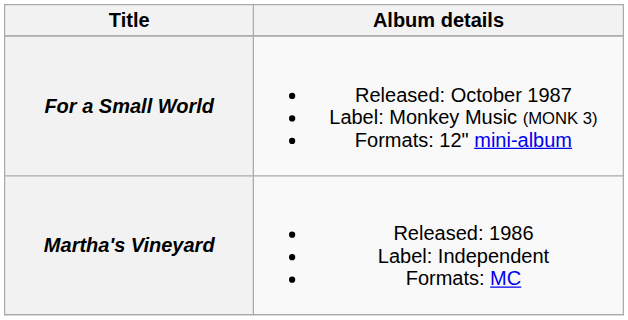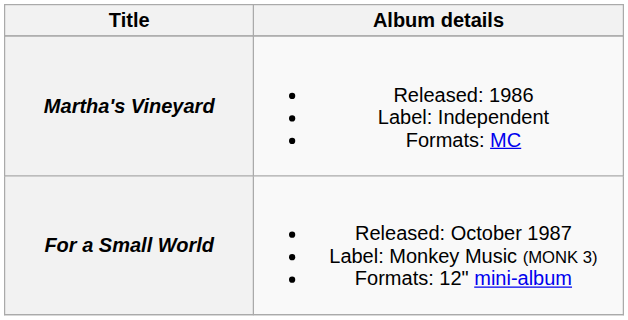rows swapped: Martha's Vineyard <-> For a Small World
